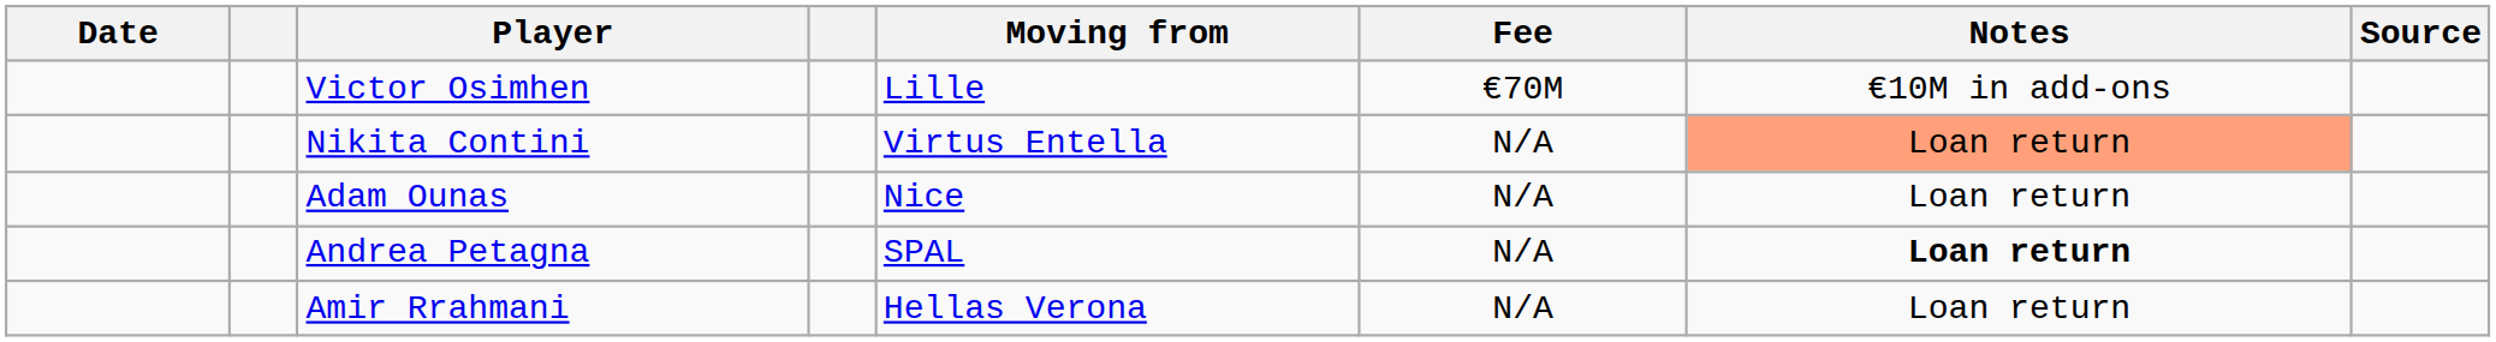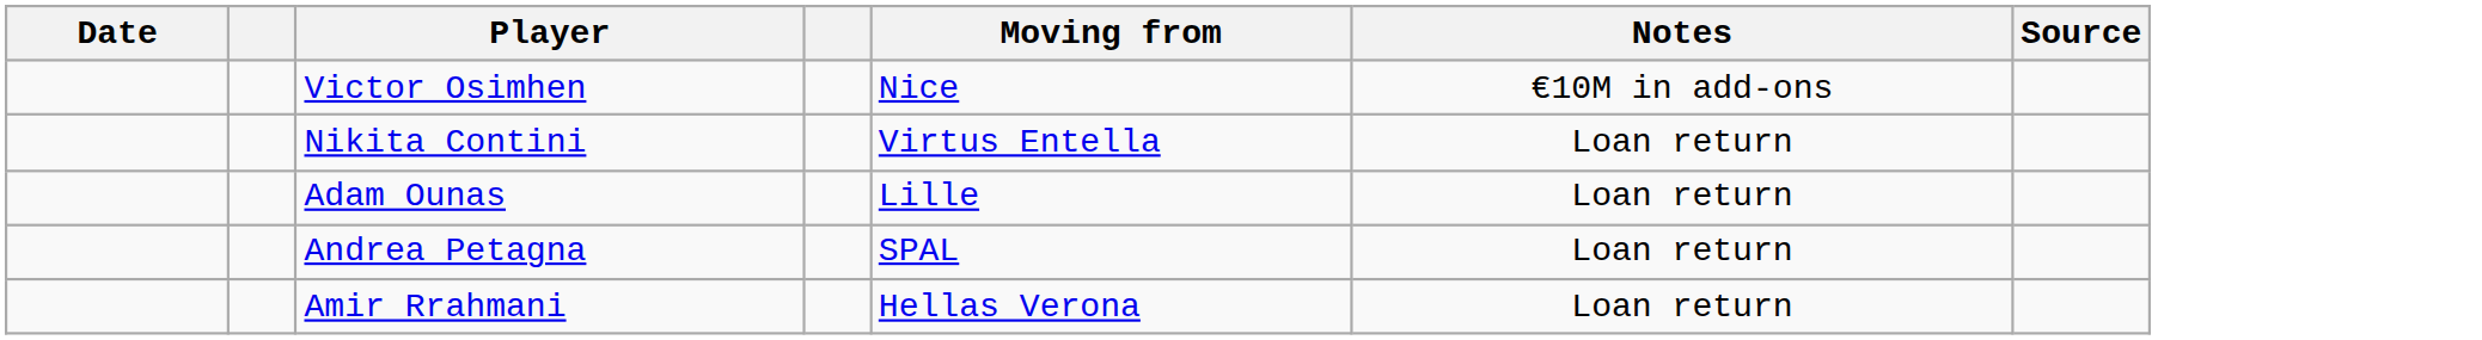- column: Fee | €70M | N/A | N/A | N/A | N/A
Victor Osimhen | Moving from: Lille -> Nice
Nikita Contini | Notes: lightsalmon background -> no background
Adam Ounas | Moving from: Nice -> Lille
Andrea Petagna | Notes: bold -> normal
